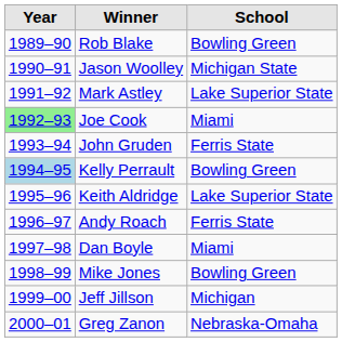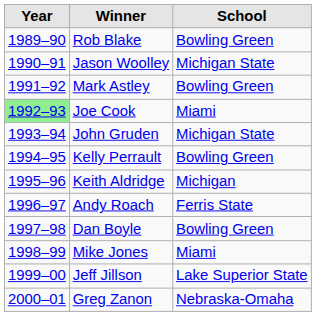Mark Astley | School: Lake Superior State -> Bowling Green
John Gruden | School: Ferris State -> Michigan State
Kelly Perrault | Year: lightblue background -> no background
Keith Aldridge | School: Lake Superior State -> Michigan
Dan Boyle | School: Miami -> Bowling Green
Mike Jones | School: Bowling Green -> Miami
Jeff Jillson | School: Michigan -> Lake Superior State
